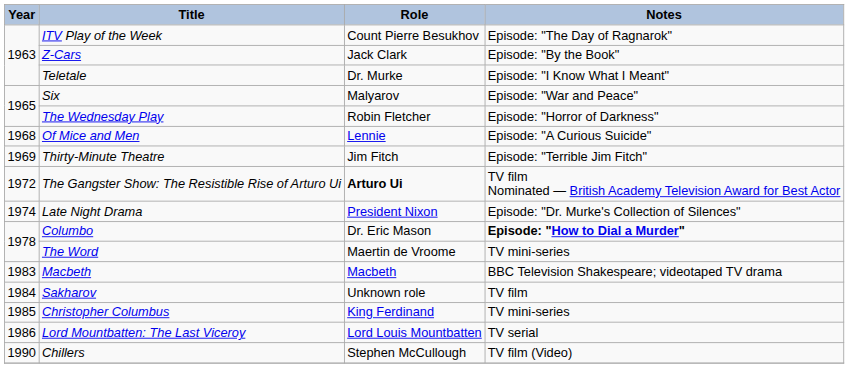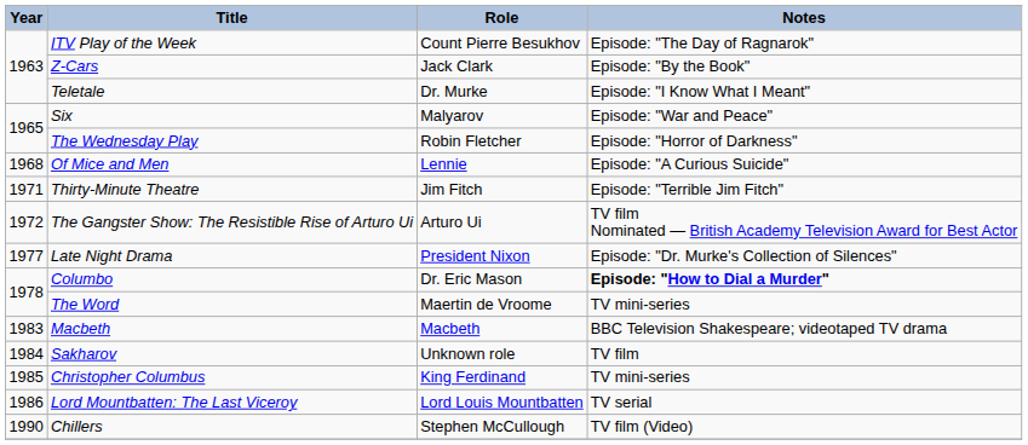Thirty-Minute Theatre | Year: 1969 -> 1971
The Gangster Show: The Resistible Rise of Arturo Ui | Role: bold -> normal
Late Night Drama | Year: 1974 -> 1977
